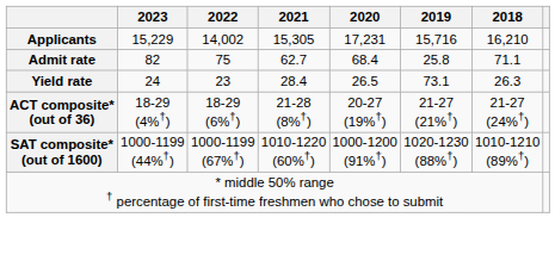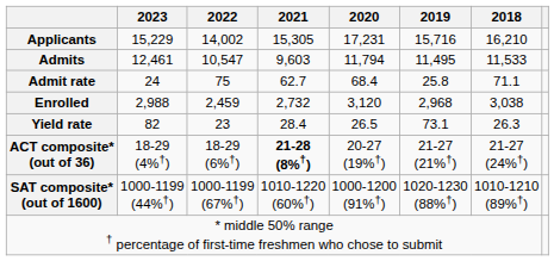+ row: Admits | 12,461 | 10,547 | 9,603 | 11,794 | 11,495 | 11,533
Admit rate | 2023: 82 -> 24
+ row: Enrolled | 2,988 | 2,459 | 2,732 | 3,120 | 2,968 | 3,038
Yield rate | 2023: 24 -> 82
ACT composite* (out of 36) | 2021: normal -> bold
